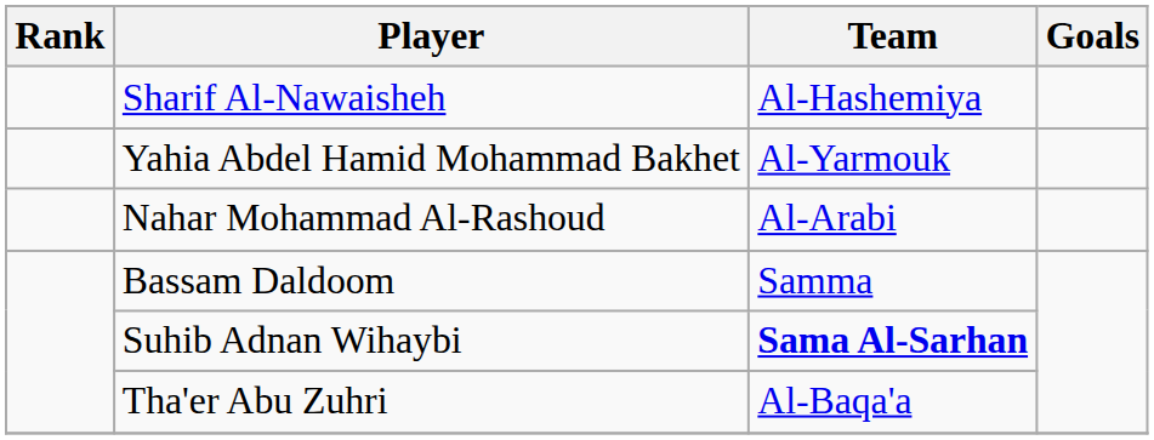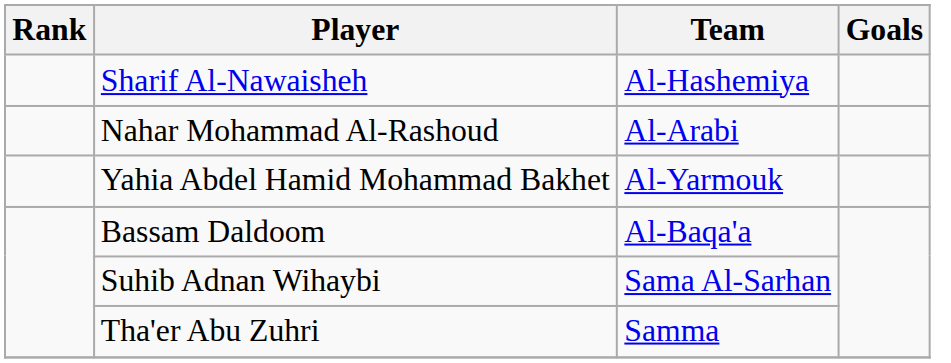rows swapped: Nahar Mohammad Al-Rashoud <-> Yahia Abdel Hamid Mohammad Bakhet
Bassam Daldoom | Team: Samma -> Al-Baqa'a
Suhib Adnan Wihaybi | Team: bold -> normal
Tha'er Abu Zuhri | Team: Al-Baqa'a -> Samma
